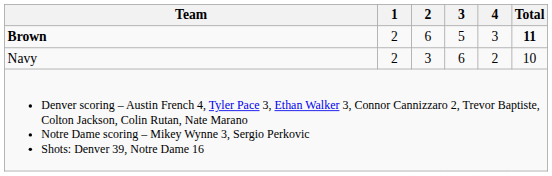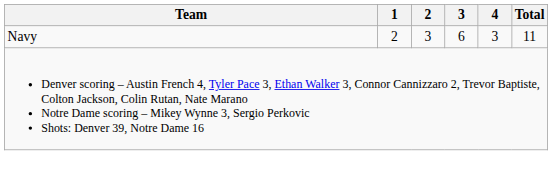- row: Brown | 2 | 6 | 5 | 3 | 11
Navy | 4: 2 -> 3
Navy | Total: 10 -> 11
